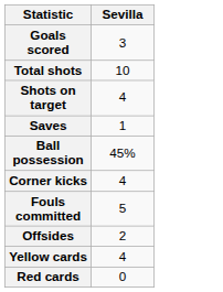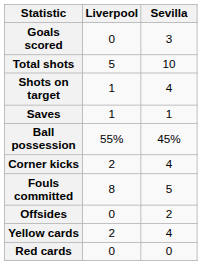+ column: Liverpool | 0 | 5 | 1 | 1 | 55% | 2 | 8 | 0 | 2 | 0
